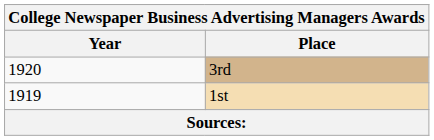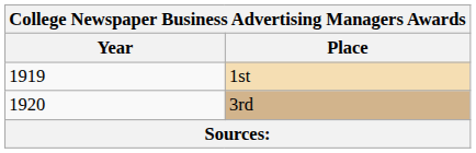rows swapped: 1st <-> 3rd
